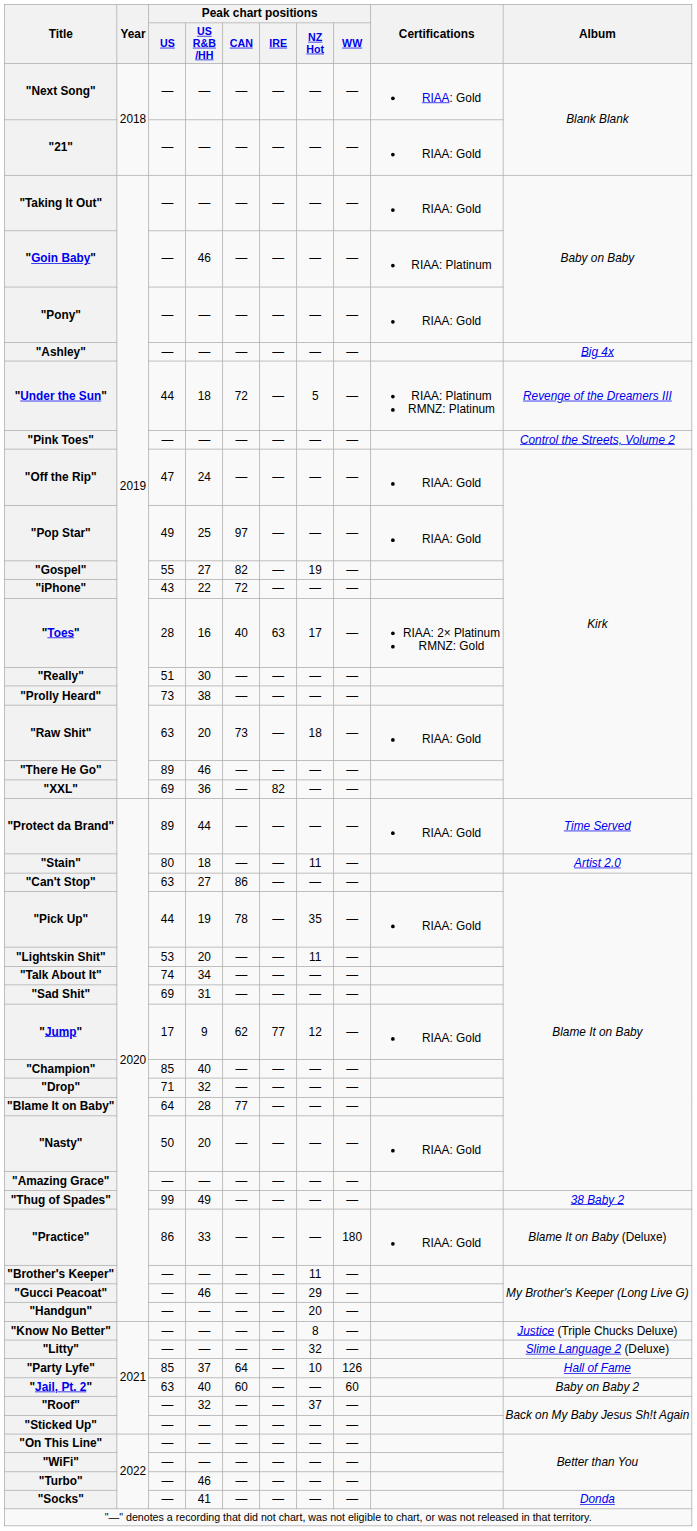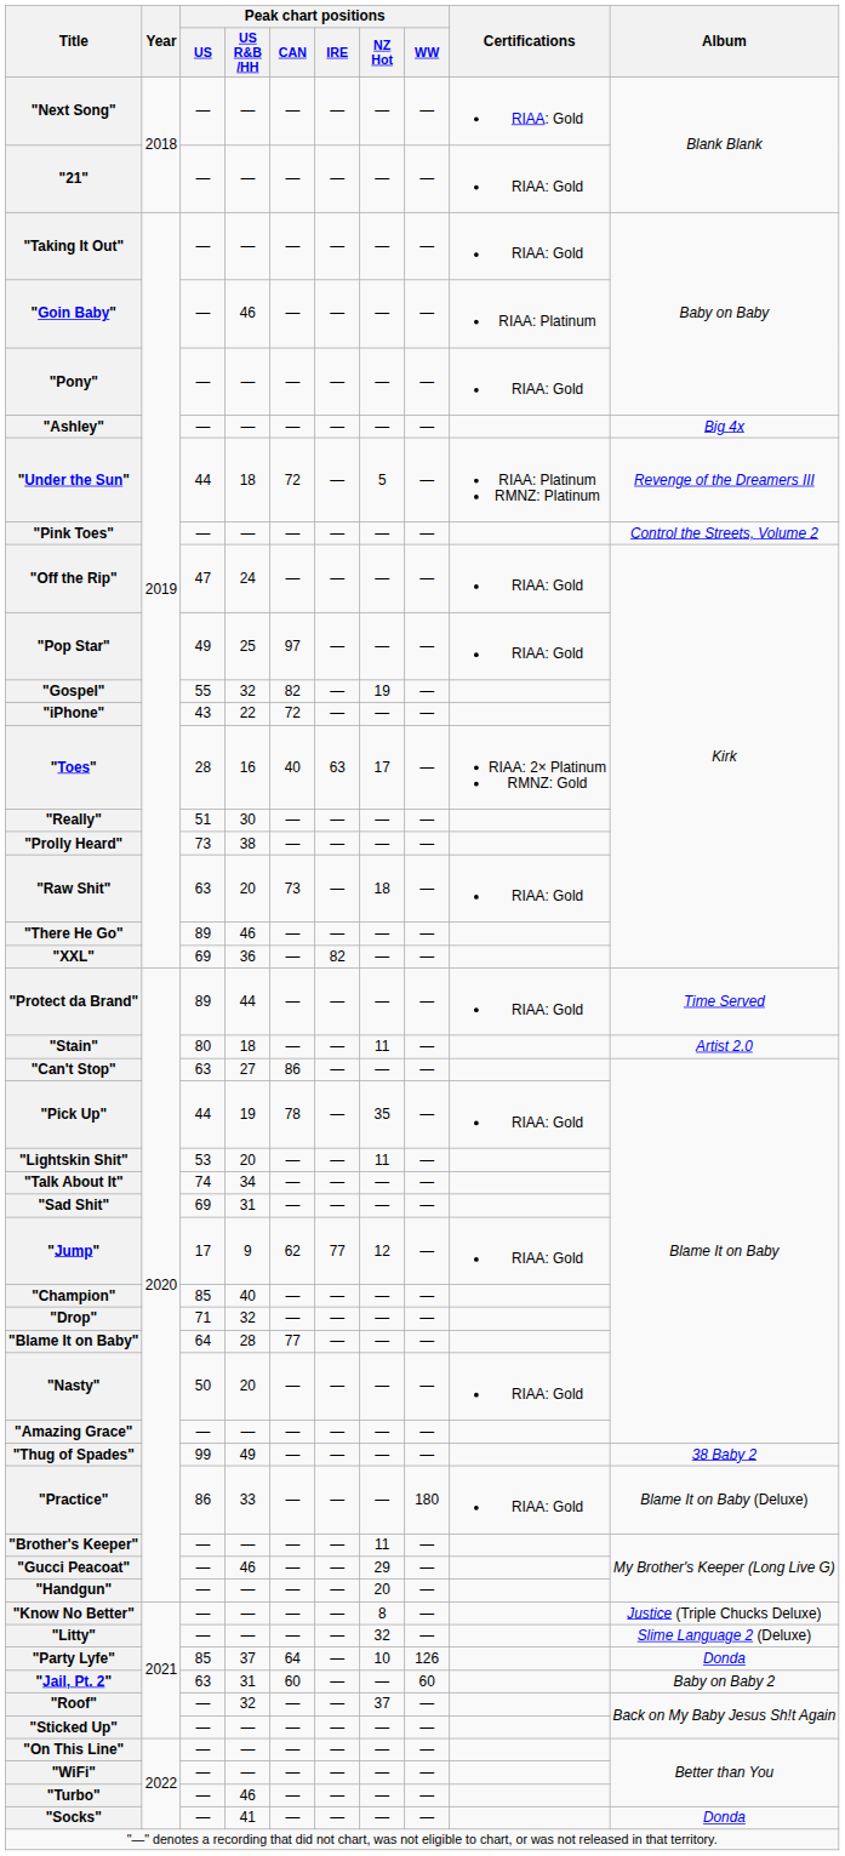"Gospel" | Peak chart positions / US R&B /HH: 27 -> 32
"Party Lyfe" | Album: Hall of Fame -> Donda
"Jail, Pt. 2" | Peak chart positions / US R&B /HH: 40 -> 31
